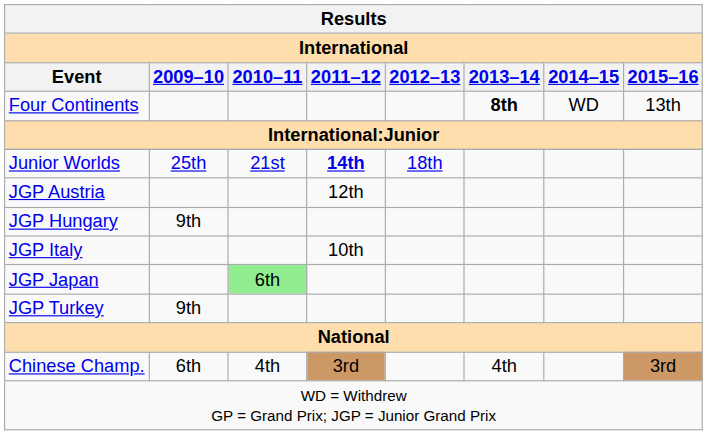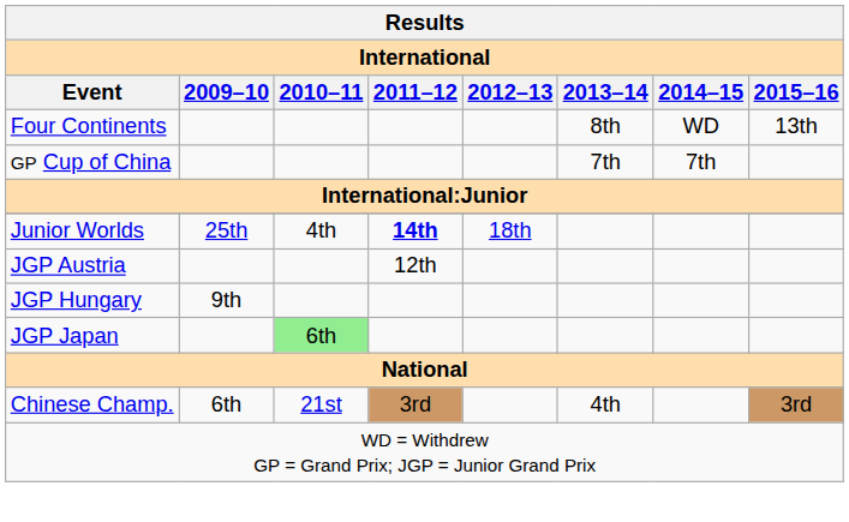Four Continents | 2013–14: bold -> normal
+ row: GP Cup of China | 7th | 7th
Junior Worlds | 2010–11: 21st -> 4th
- row: JGP Italy | 10th
- row: JGP Turkey | 9th
Chinese Champ. | 2010–11: 4th -> 21st
